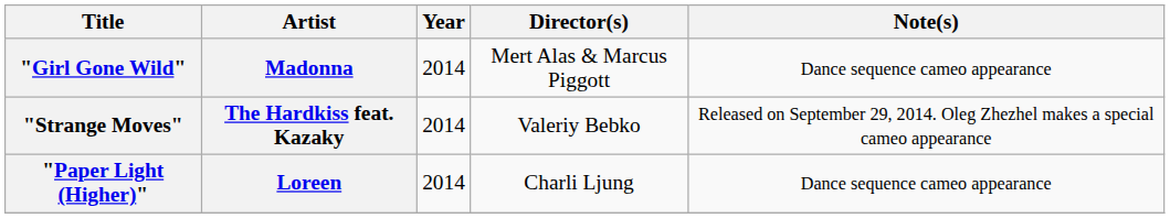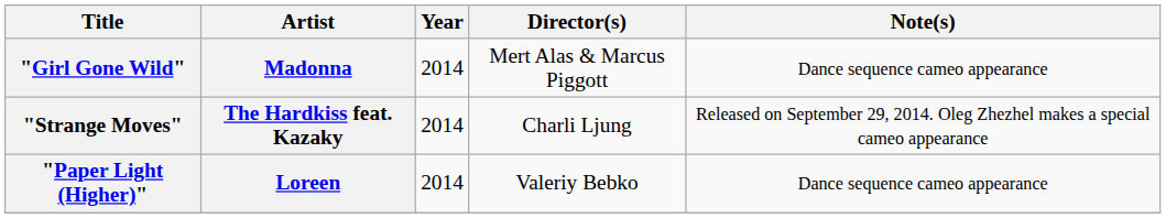"Strange Moves" | Director(s): Valeriy Bebko -> Charli Ljung
"Paper Light (Higher)" | Director(s): Charli Ljung -> Valeriy Bebko
